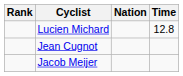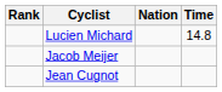Lucien Michard | Time: 12.8 -> 14.8
rows swapped: Jacob Meijer <-> Jean Cugnot
